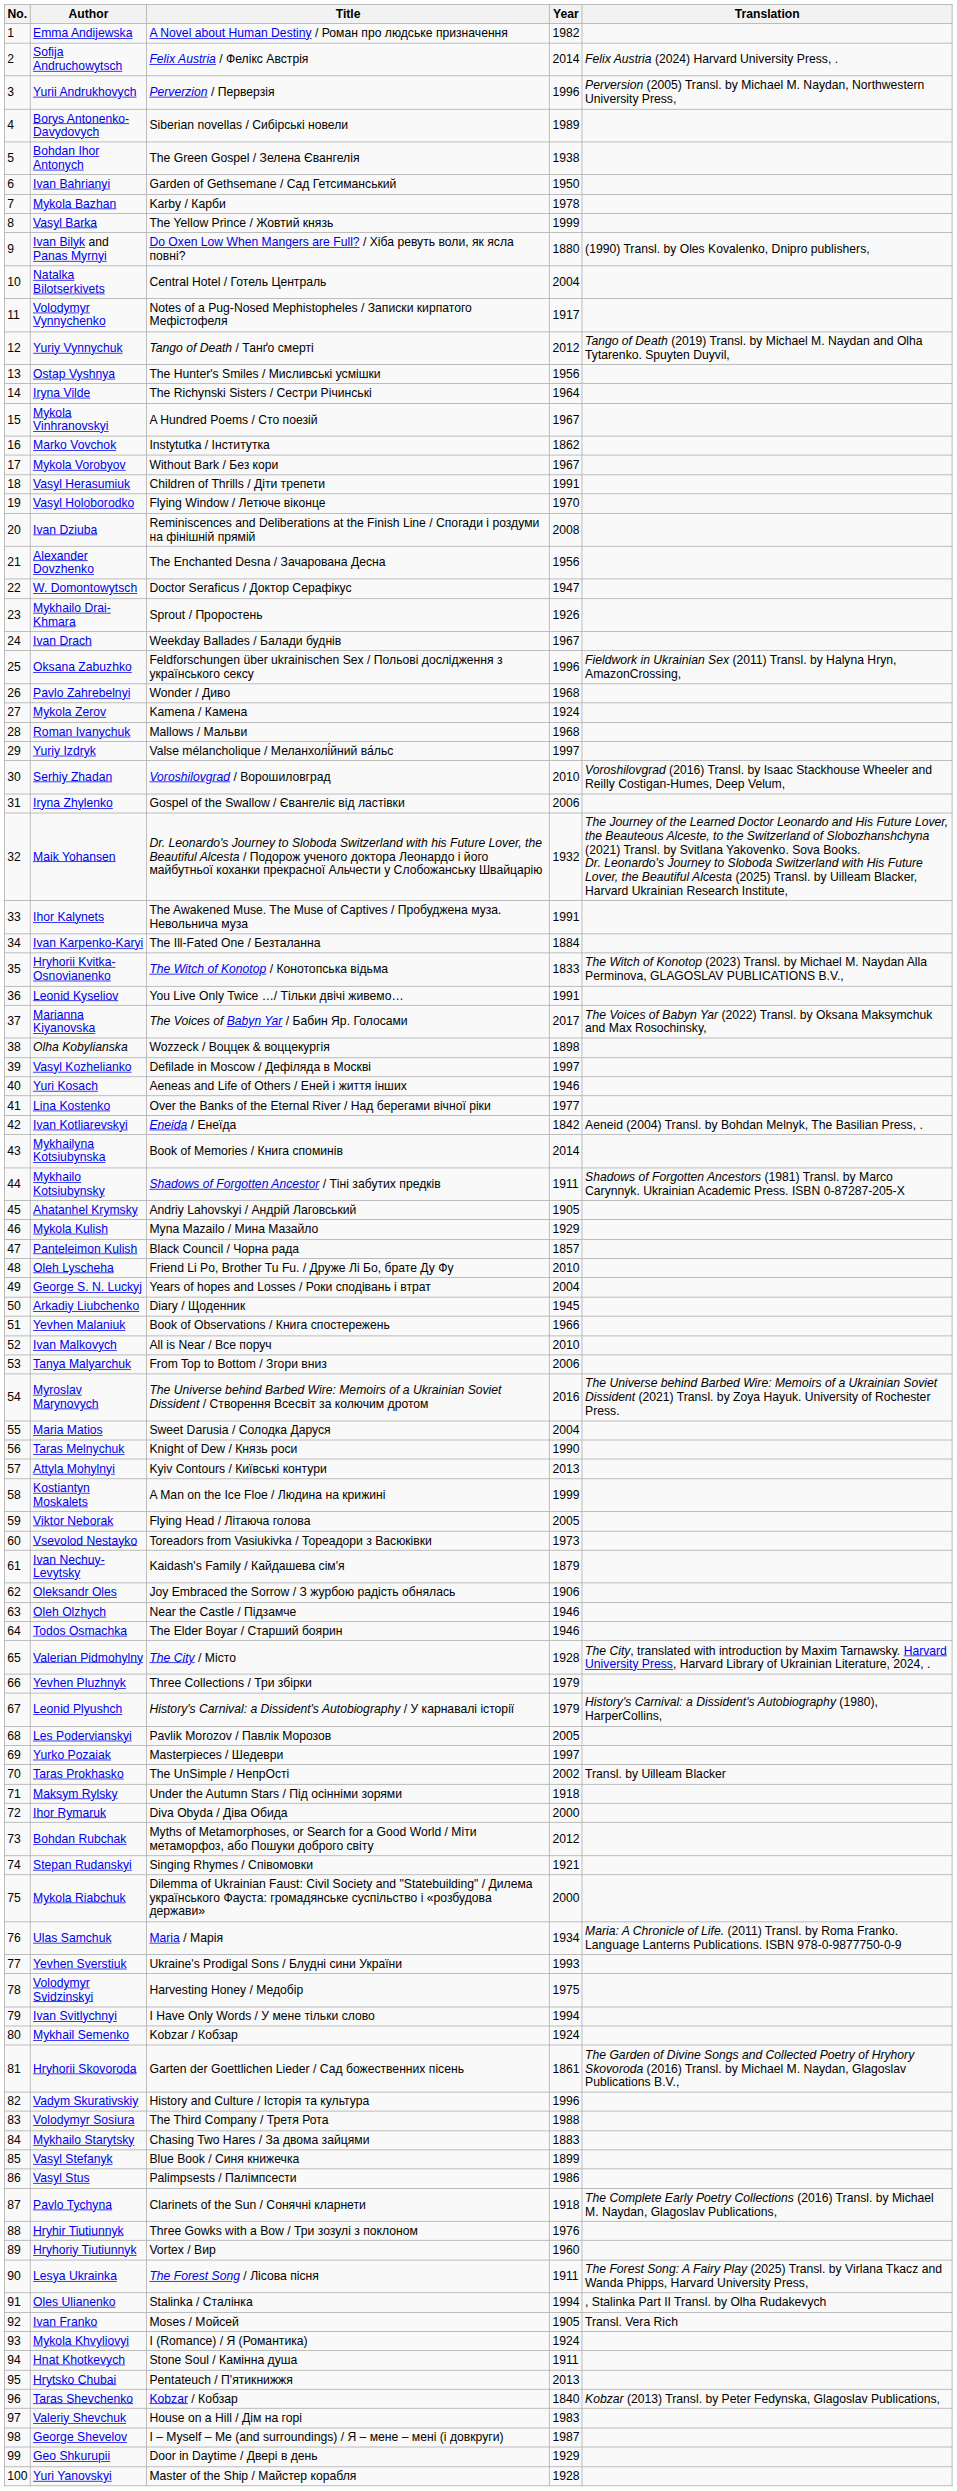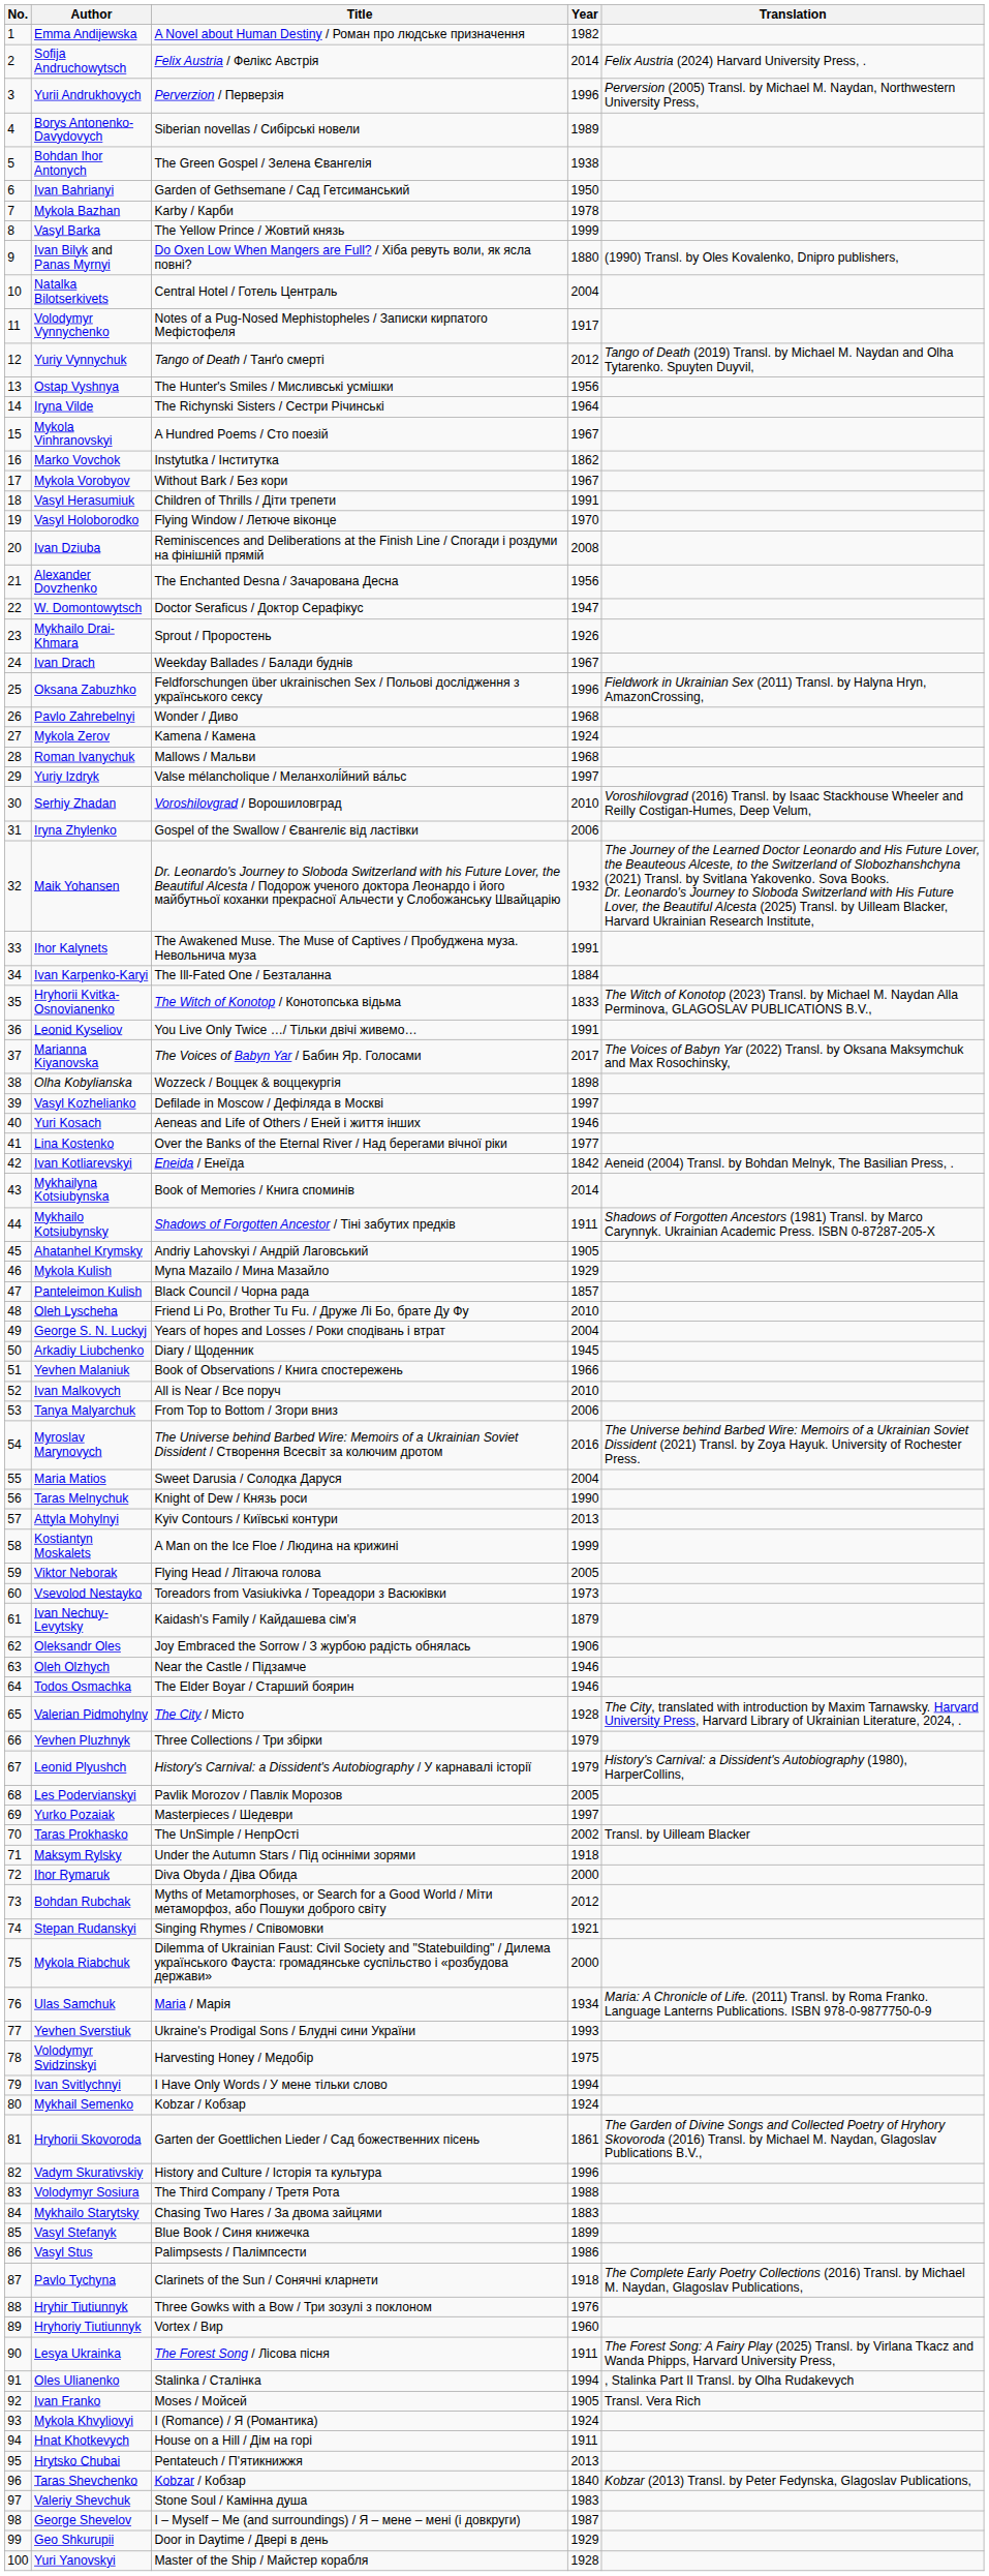Hnat Khotkevych | Title: Stone Soul / Камінна душа -> House on a Hill / Дім на горі
Valeriy Shevchuk | Title: House on a Hill / Дім на горі -> Stone Soul / Камінна душа
